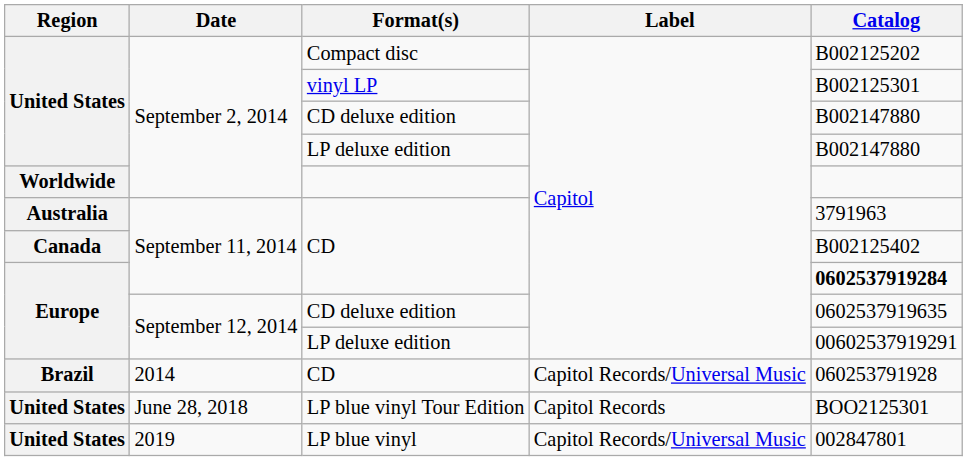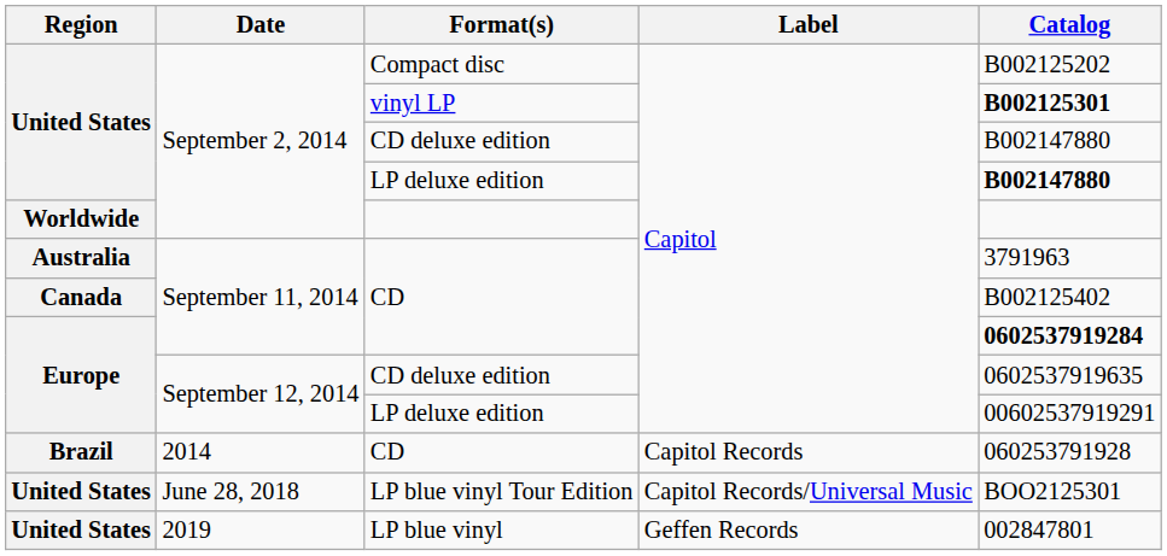vinyl LP | Catalog: normal -> bold
United States / LP deluxe edition | Catalog: normal -> bold
Brazil / CD | Label: Capitol Records/Universal Music -> Capitol Records
LP blue vinyl Tour Edition | Label: Capitol Records -> Capitol Records/Universal Music
LP blue vinyl | Label: Capitol Records/Universal Music -> Geffen Records
